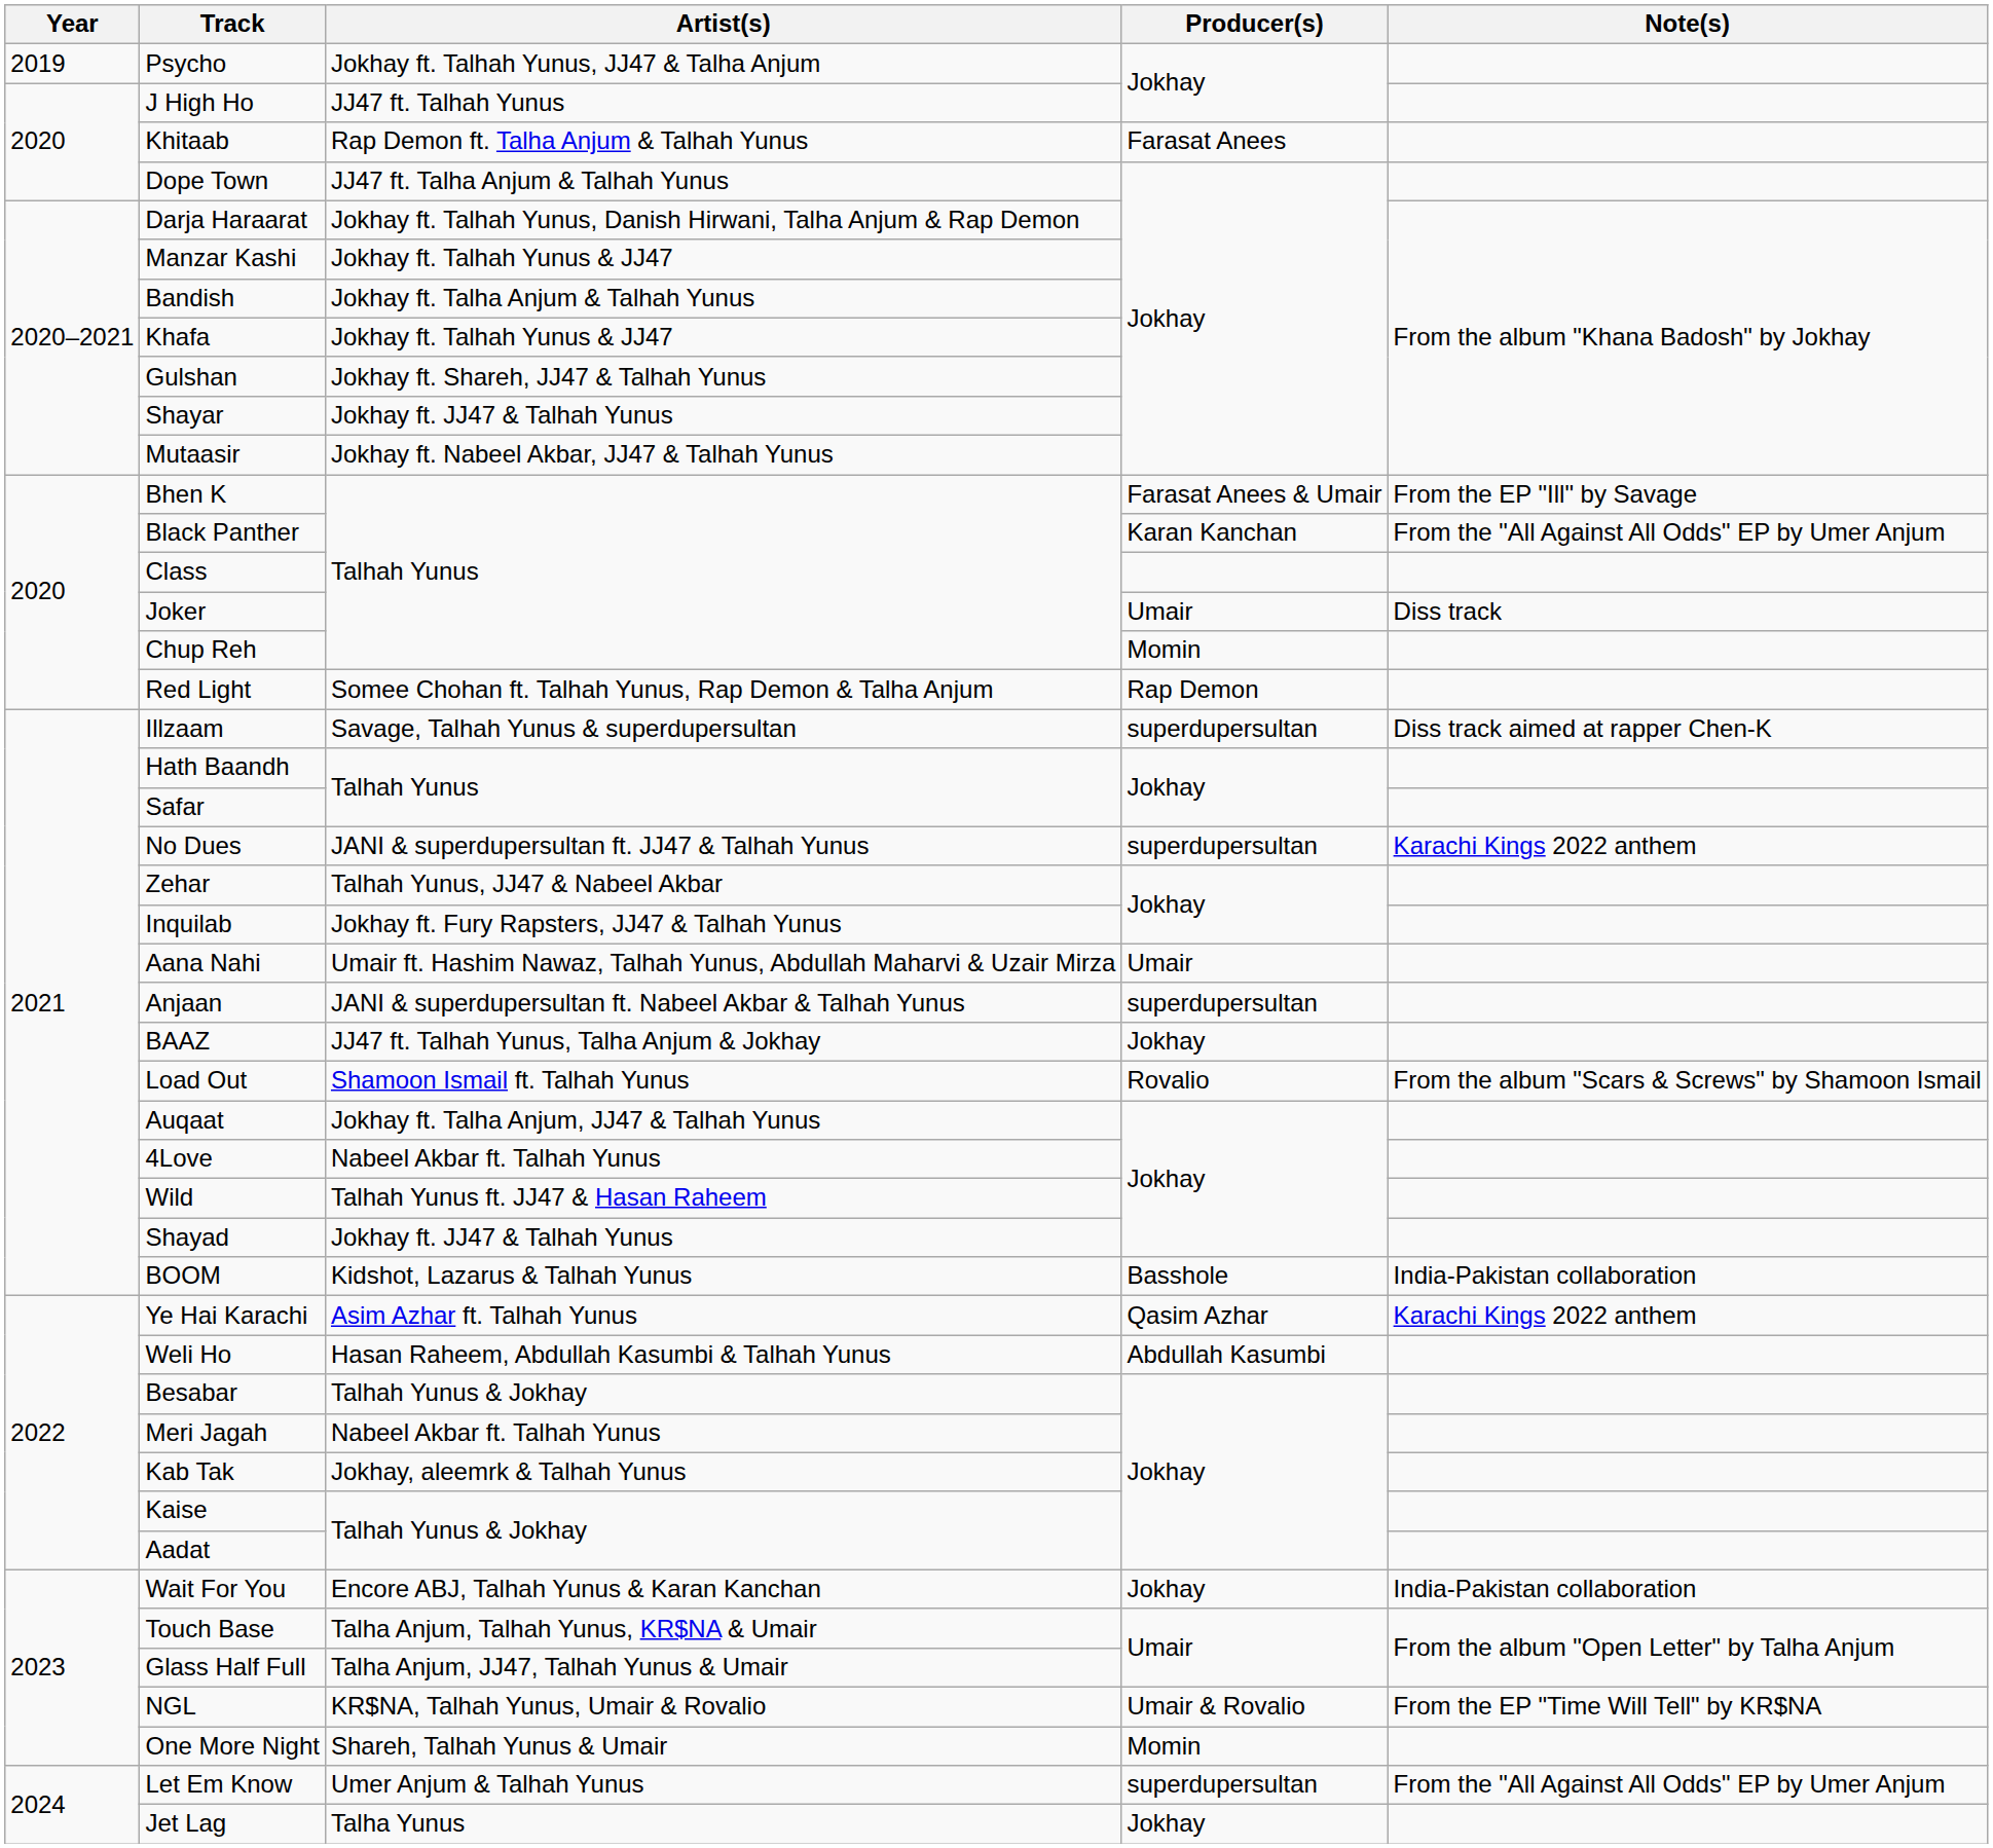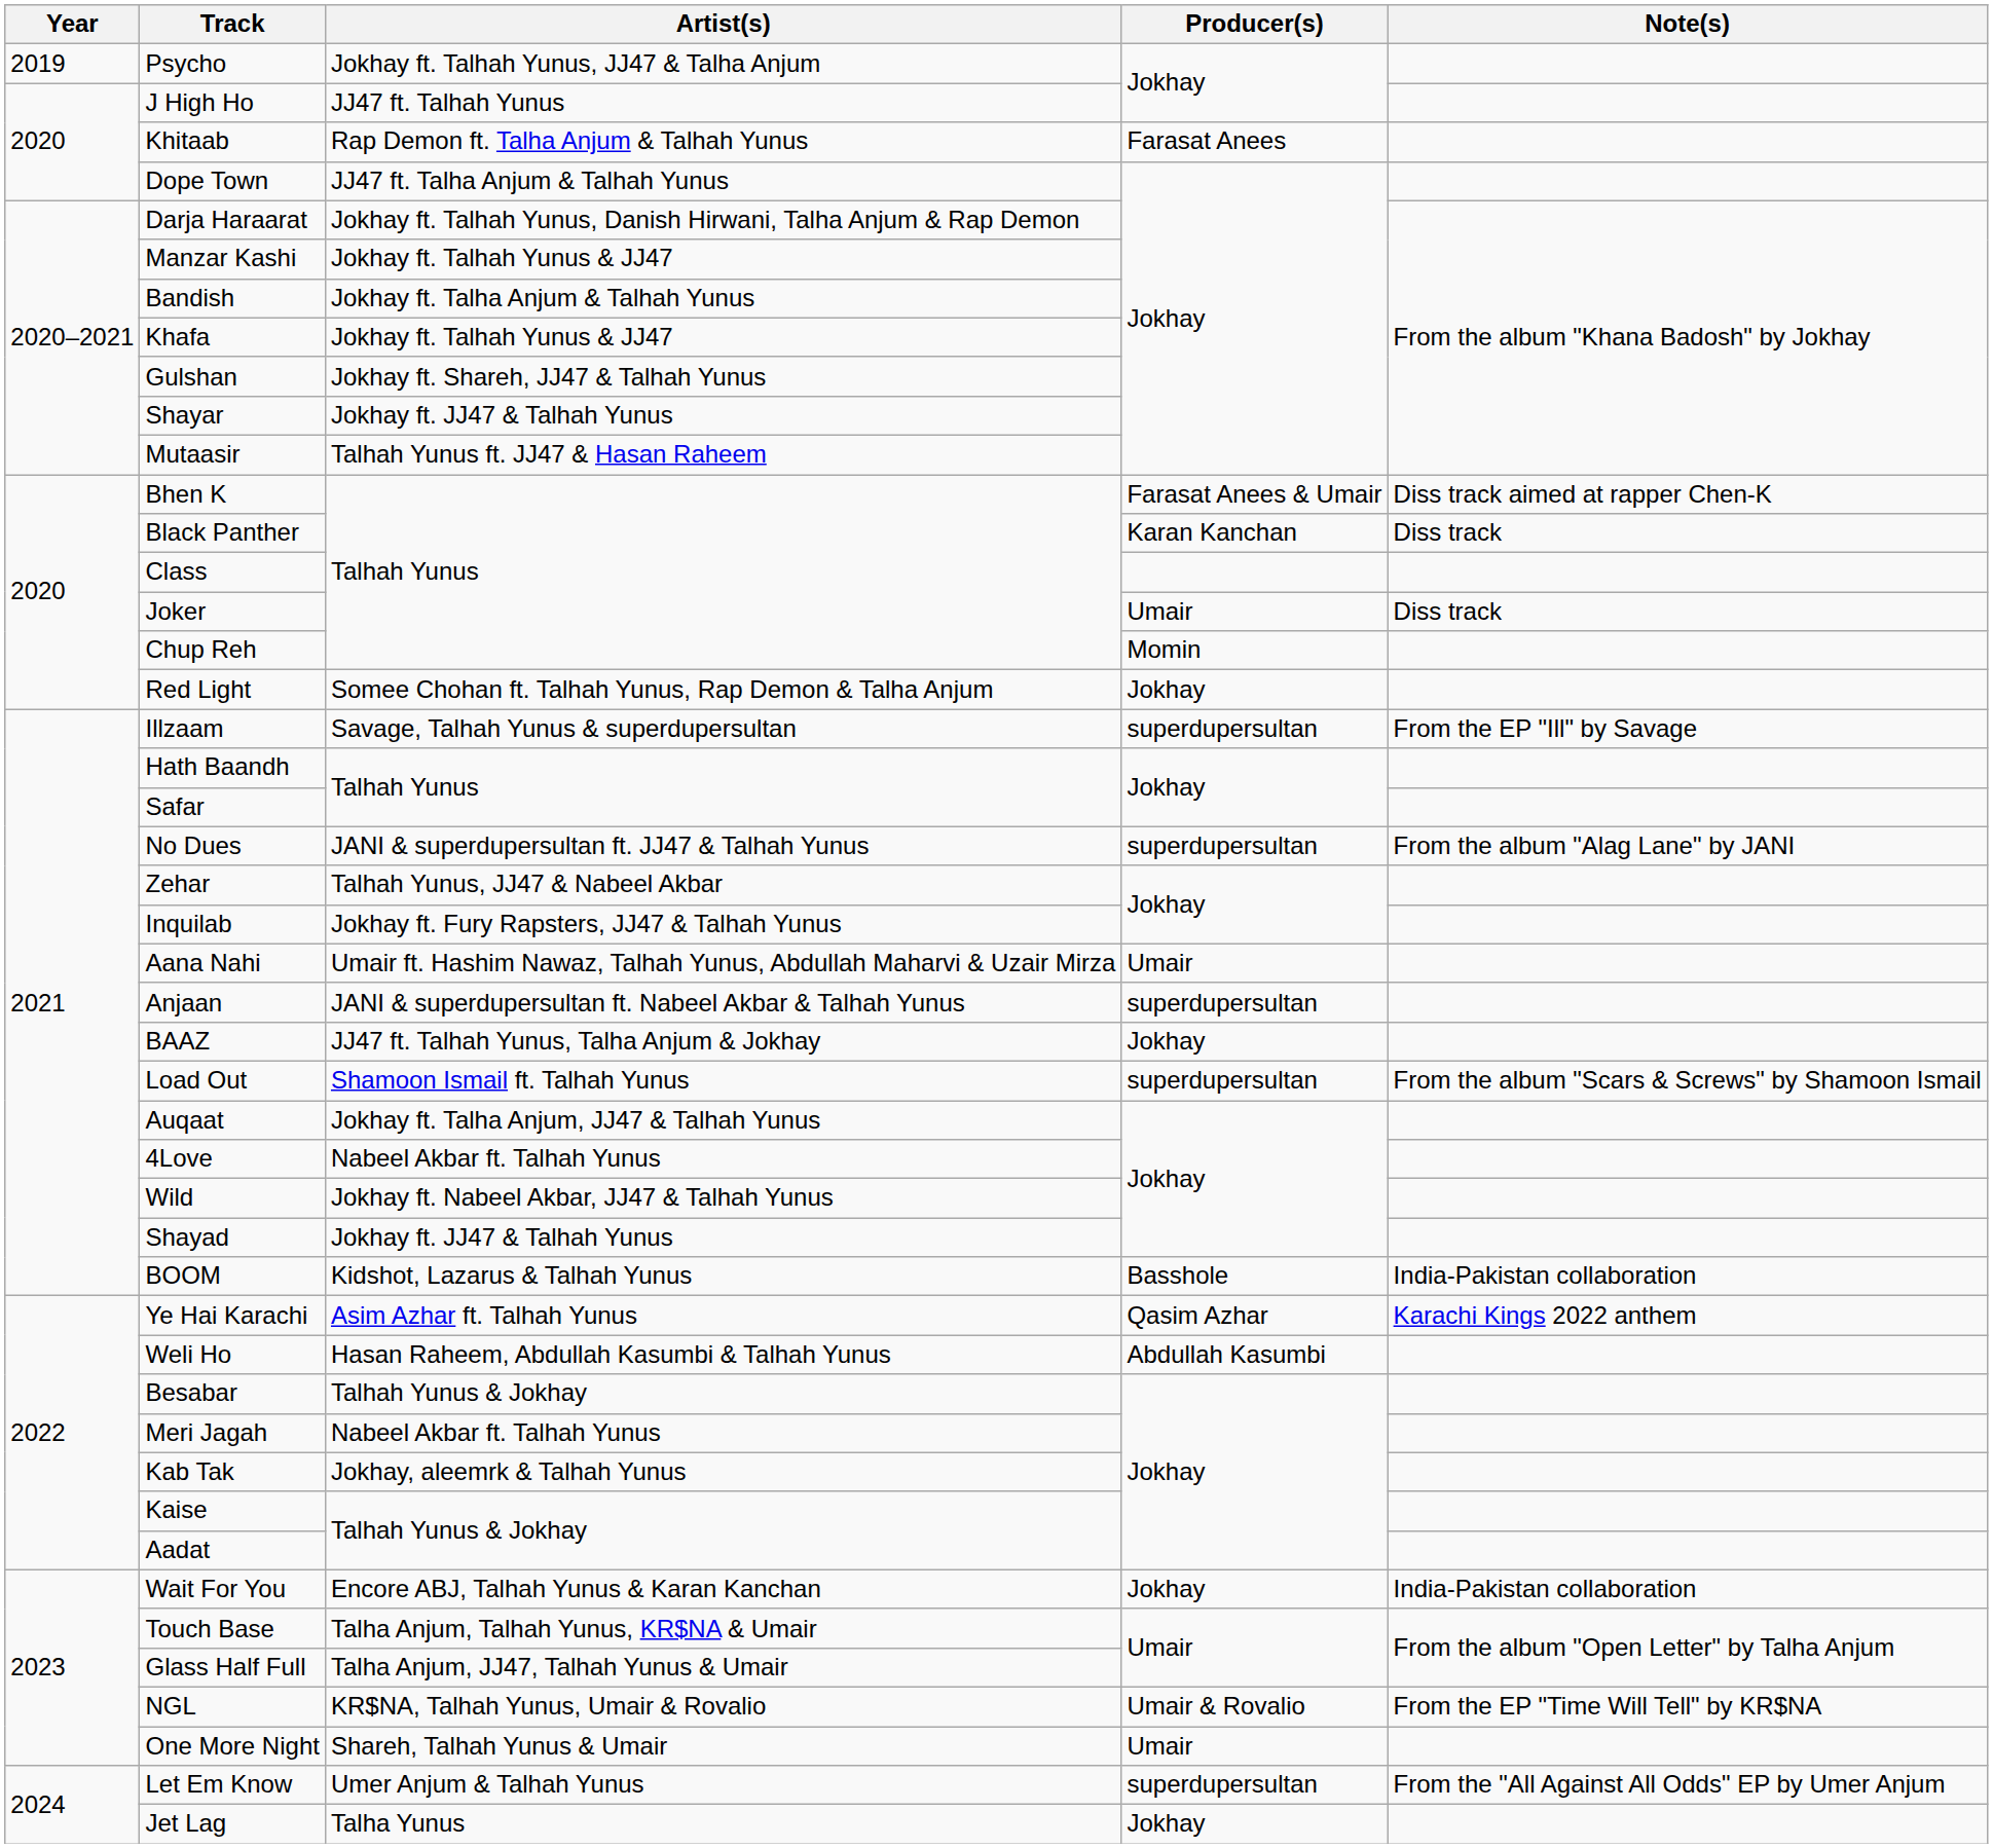Mutaasir | Artist(s): Jokhay ft. Nabeel Akbar, JJ47 & Talhah Yunus -> Talhah Yunus ft. JJ47 & Hasan Raheem
Bhen K | Note(s): From the EP "Ill" by Savage -> Diss track aimed at rapper Chen-K
Black Panther | Note(s): From the "All Against All Odds" EP by Umer Anjum -> Diss track
Red Light | Producer(s): Rap Demon -> Jokhay
Illzaam | Note(s): Diss track aimed at rapper Chen-K -> From the EP "Ill" by Savage
No Dues | Note(s): Karachi Kings 2022 anthem -> From the album "Alag Lane" by JANI
Load Out | Producer(s): Rovalio -> superdupersultan
Wild | Artist(s): Talhah Yunus ft. JJ47 & Hasan Raheem -> Jokhay ft. Nabeel Akbar, JJ47 & Talhah Yunus
One More Night | Producer(s): Momin -> Umair
